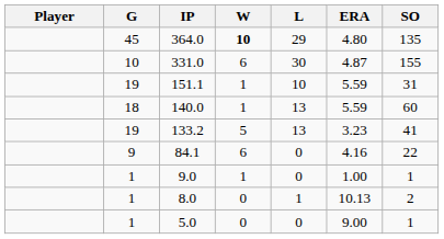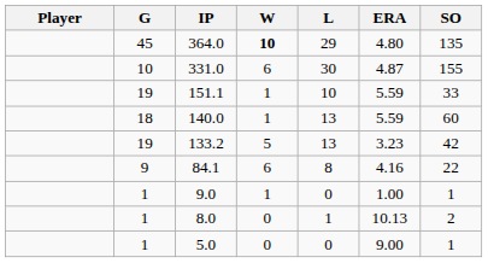151.1 | SO: 31 -> 33
133.2 | SO: 41 -> 42
84.1 | L: 0 -> 8
